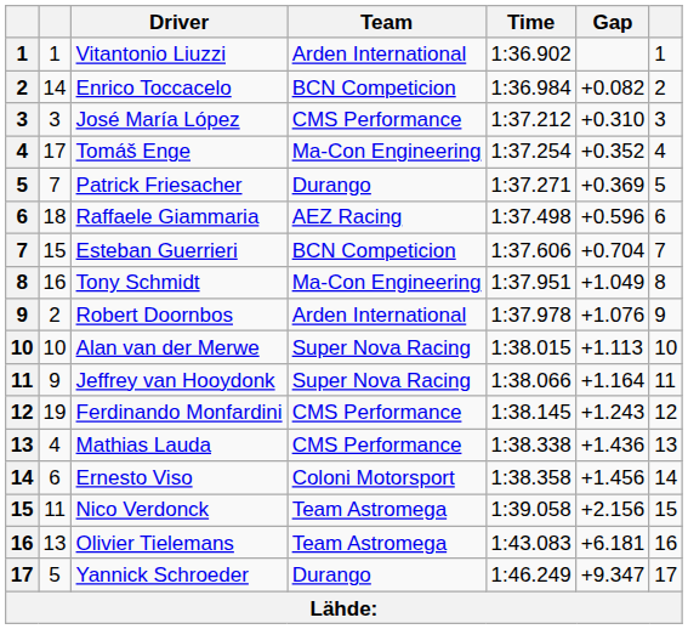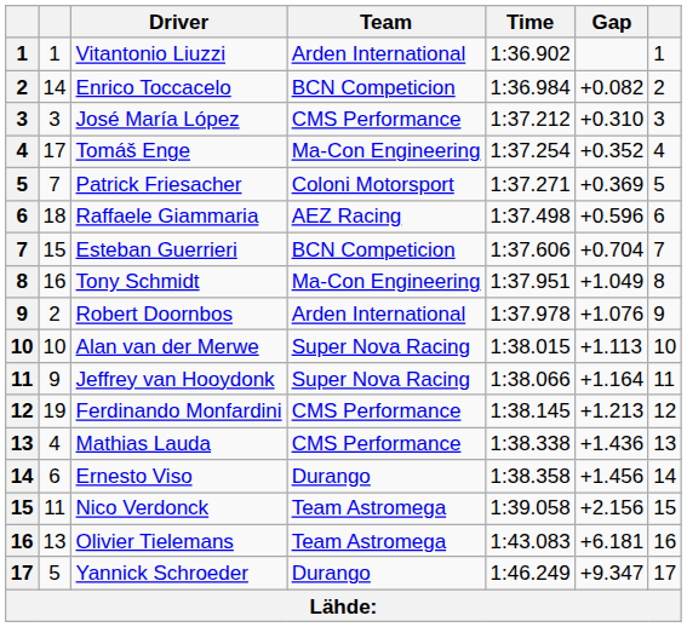Patrick Friesacher | Team: Durango -> Coloni Motorsport
Ferdinando Monfardini | Gap: +1.243 -> +1.213
Ernesto Viso | Team: Coloni Motorsport -> Durango
